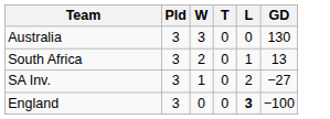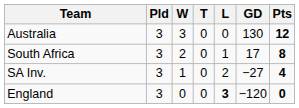+ column: Pts | 12 | 8 | 4 | 0
South Africa | GD: 13 -> 17
England | GD: −100 -> −120
